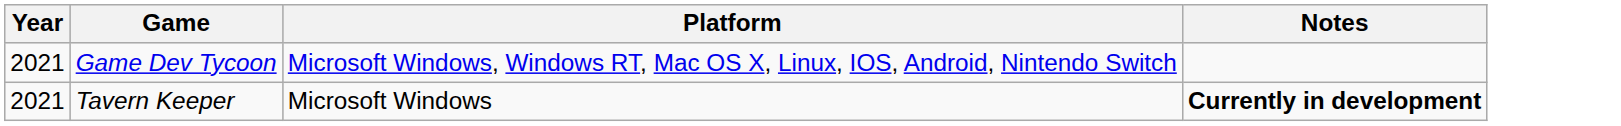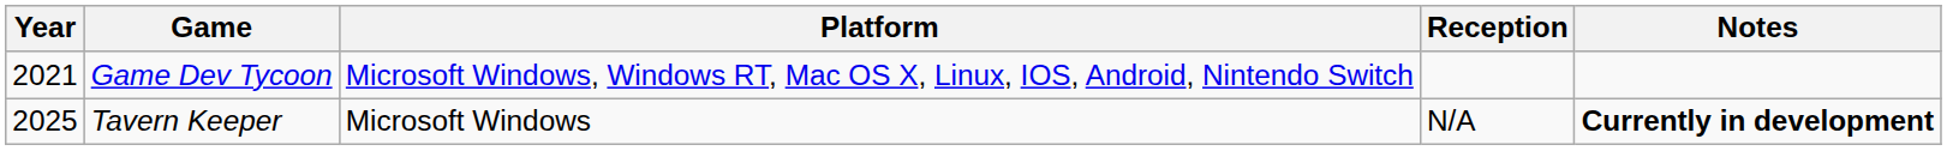+ column: Reception | N/A
Tavern Keeper | Year: 2021 -> 2025
